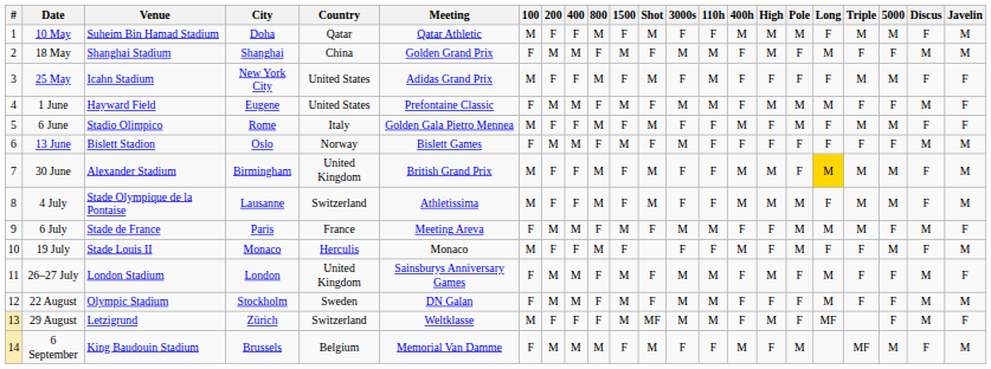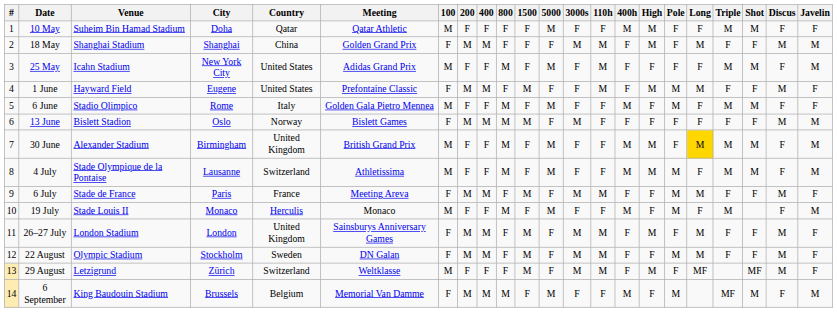columns swapped: 5000 <-> Shot
10 May | 800: M -> F
10 May | Pole: M -> F
10 May | Javelin: M -> F
18 May | 1500: M -> F
25 May | Javelin: F -> M
1 June | 3000s: M -> F
13 June | 800: F -> M
6 July | Triple: M -> F
19 July | Triple: F -> M
22 August | Pole: F -> M
22 August | Javelin: M -> F
